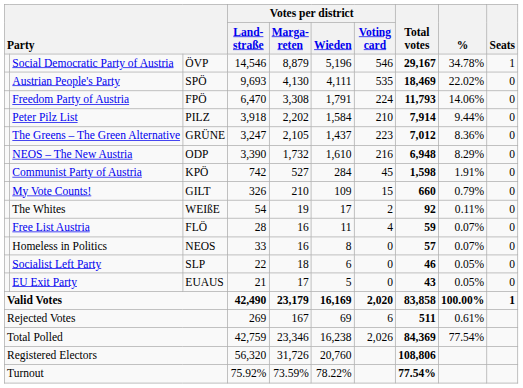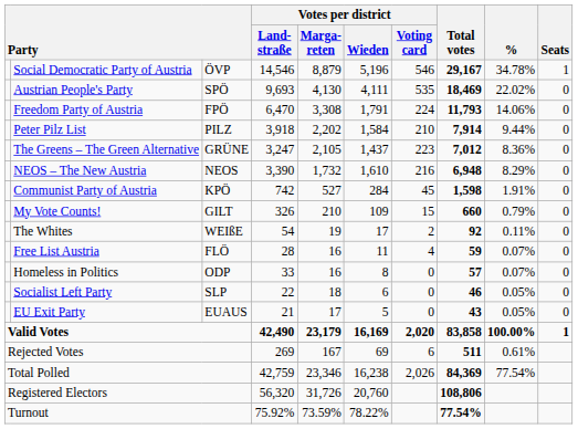NEOS – The New Austria | column 3: ODP -> NEOS
Homeless in Politics | column 3: NEOS -> ODP
